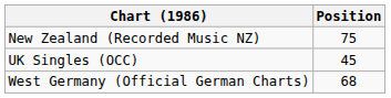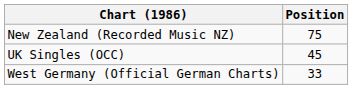West Germany (Official German Charts) | Position: 68 -> 33
